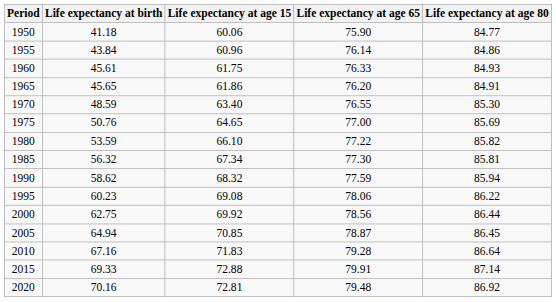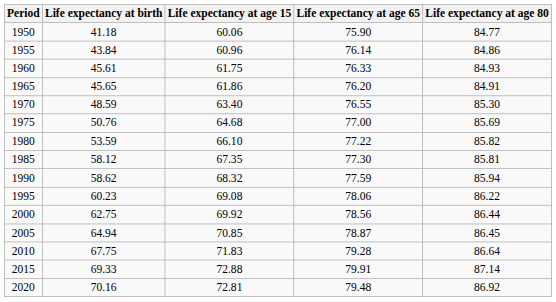1975 | Life expectancy at age 15: 64.65 -> 64.68
1985 | Life expectancy at birth: 56.32 -> 58.12
1985 | Life expectancy at age 15: 67.34 -> 67.35
2010 | Life expectancy at birth: 67.16 -> 67.75
